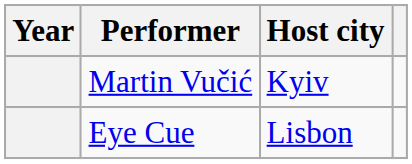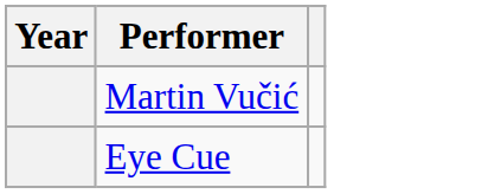- column: Host city | Kyiv | Lisbon
